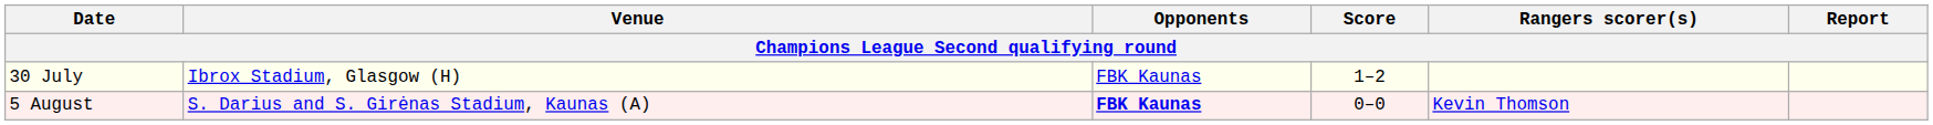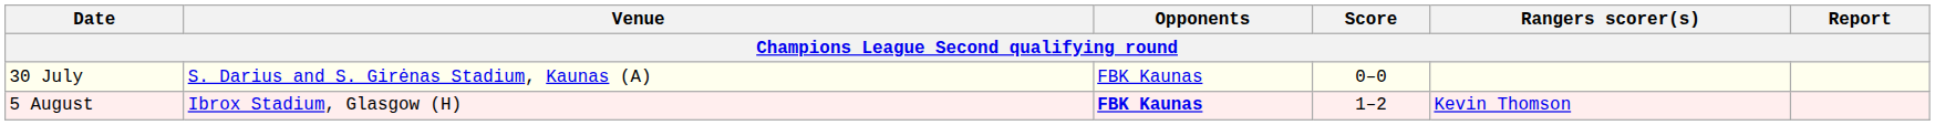30 July | Venue: Ibrox Stadium, Glasgow (H) -> S. Darius and S. Girėnas Stadium, Kaunas (A)
30 July | Score: 1–2 -> 0–0
5 August | Venue: S. Darius and S. Girėnas Stadium, Kaunas (A) -> Ibrox Stadium, Glasgow (H)
5 August | Score: 0–0 -> 1–2
